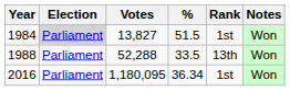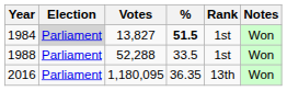1984 | %: normal -> bold
1988 | Rank: 13th -> 1st
2016 | %: 36.34 -> 36.35
2016 | Rank: 1st -> 13th
